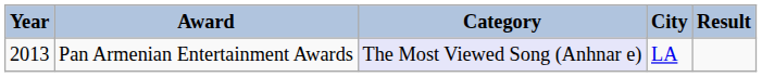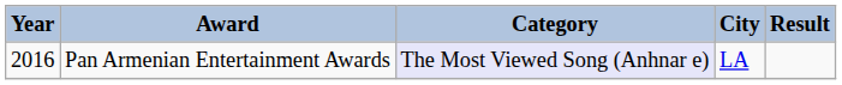Pan Armenian Entertainment Awards | Year: 2013 -> 2016
